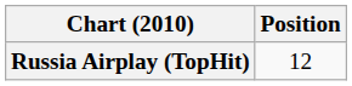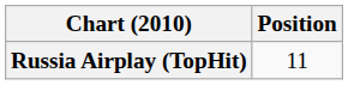Russia Airplay (TopHit) | Position: 12 -> 11
